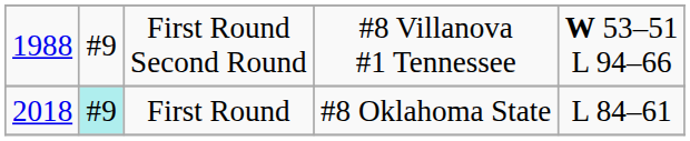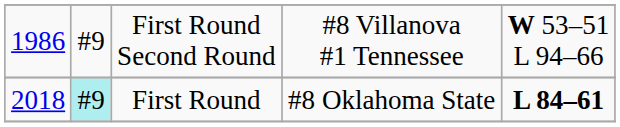First Round Second Round | column 1: 1988 -> 1986
First Round | column 5: normal -> bold
